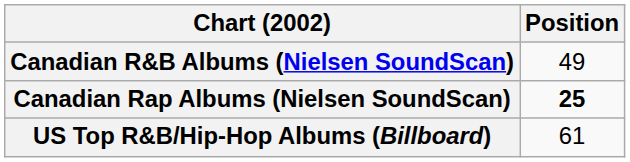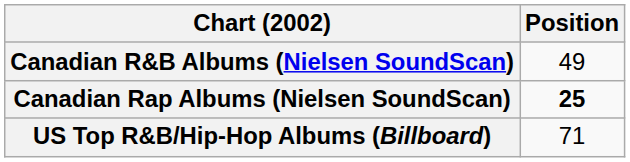US Top R&B/Hip-Hop Albums (Billboard) | Position: 61 -> 71
